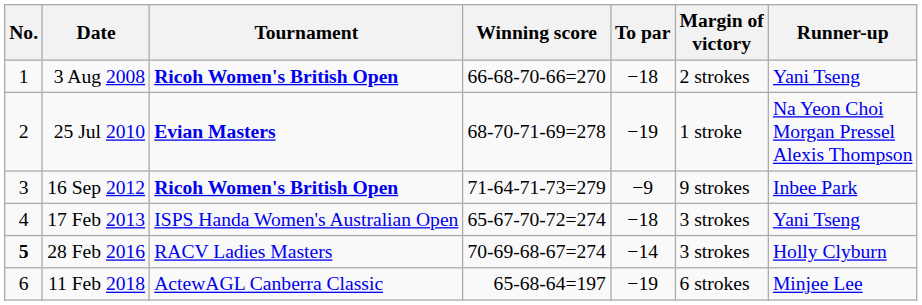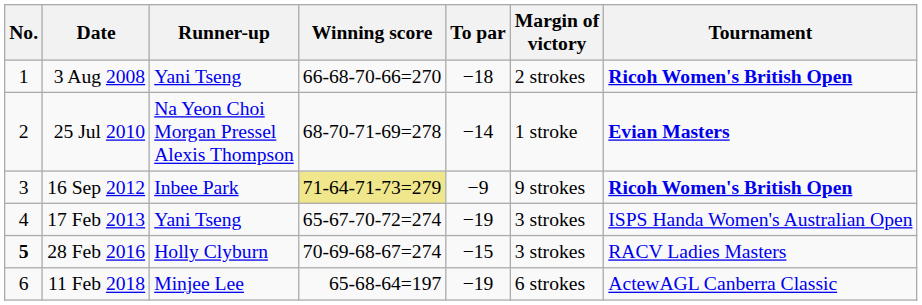columns swapped: Tournament <-> Runner-up
25 Jul 2010 | To par: −19 -> −14
16 Sep 2012 | Winning score: no background -> khaki background
17 Feb 2013 | To par: −18 -> −19
28 Feb 2016 | To par: −14 -> −15
